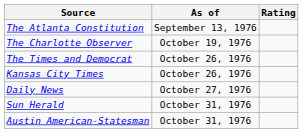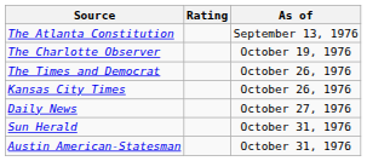columns swapped: Rating <-> As of
